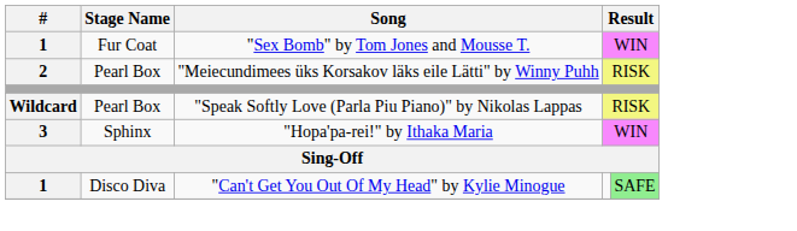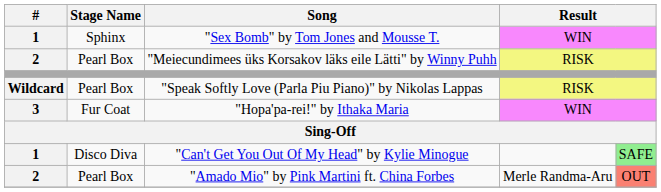"Sex Bomb" by Tom Jones and Mousse T. | Stage Name: Fur Coat -> Sphinx
"Hopa'pa-rei!" by Ithaka Maria | Stage Name: Sphinx -> Fur Coat
+ row: 2 | Pearl Box | "Amado Mio" by Pink Martini ft. China Forbes | Merle Randma-Aru | OUT
